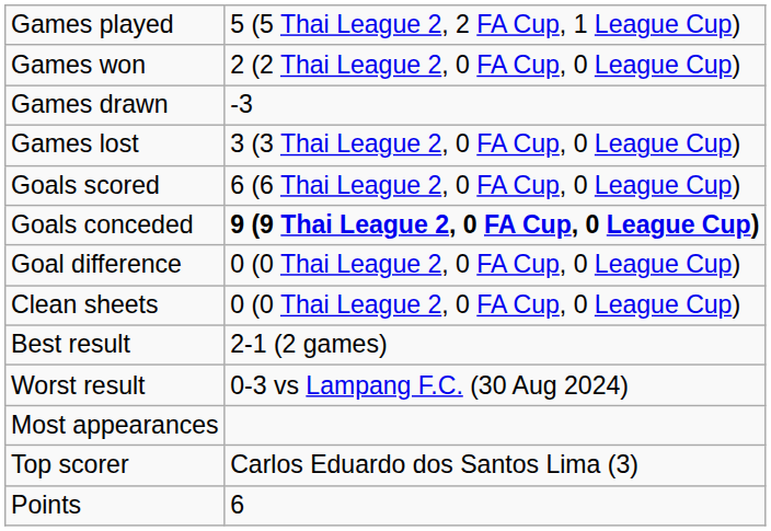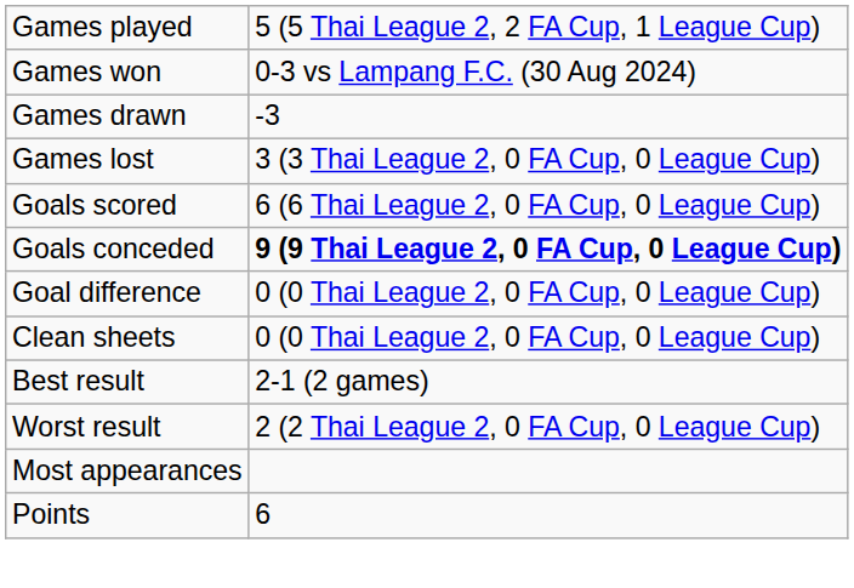Games won | column 2: 2 (2 Thai League 2, 0 FA Cup, 0 League Cup) -> 0-3 vs Lampang F.C. (30 Aug 2024)
Worst result | column 2: 0-3 vs Lampang F.C. (30 Aug 2024) -> 2 (2 Thai League 2, 0 FA Cup, 0 League Cup)
- row: Top scorer | Carlos Eduardo dos Santos Lima (3)
